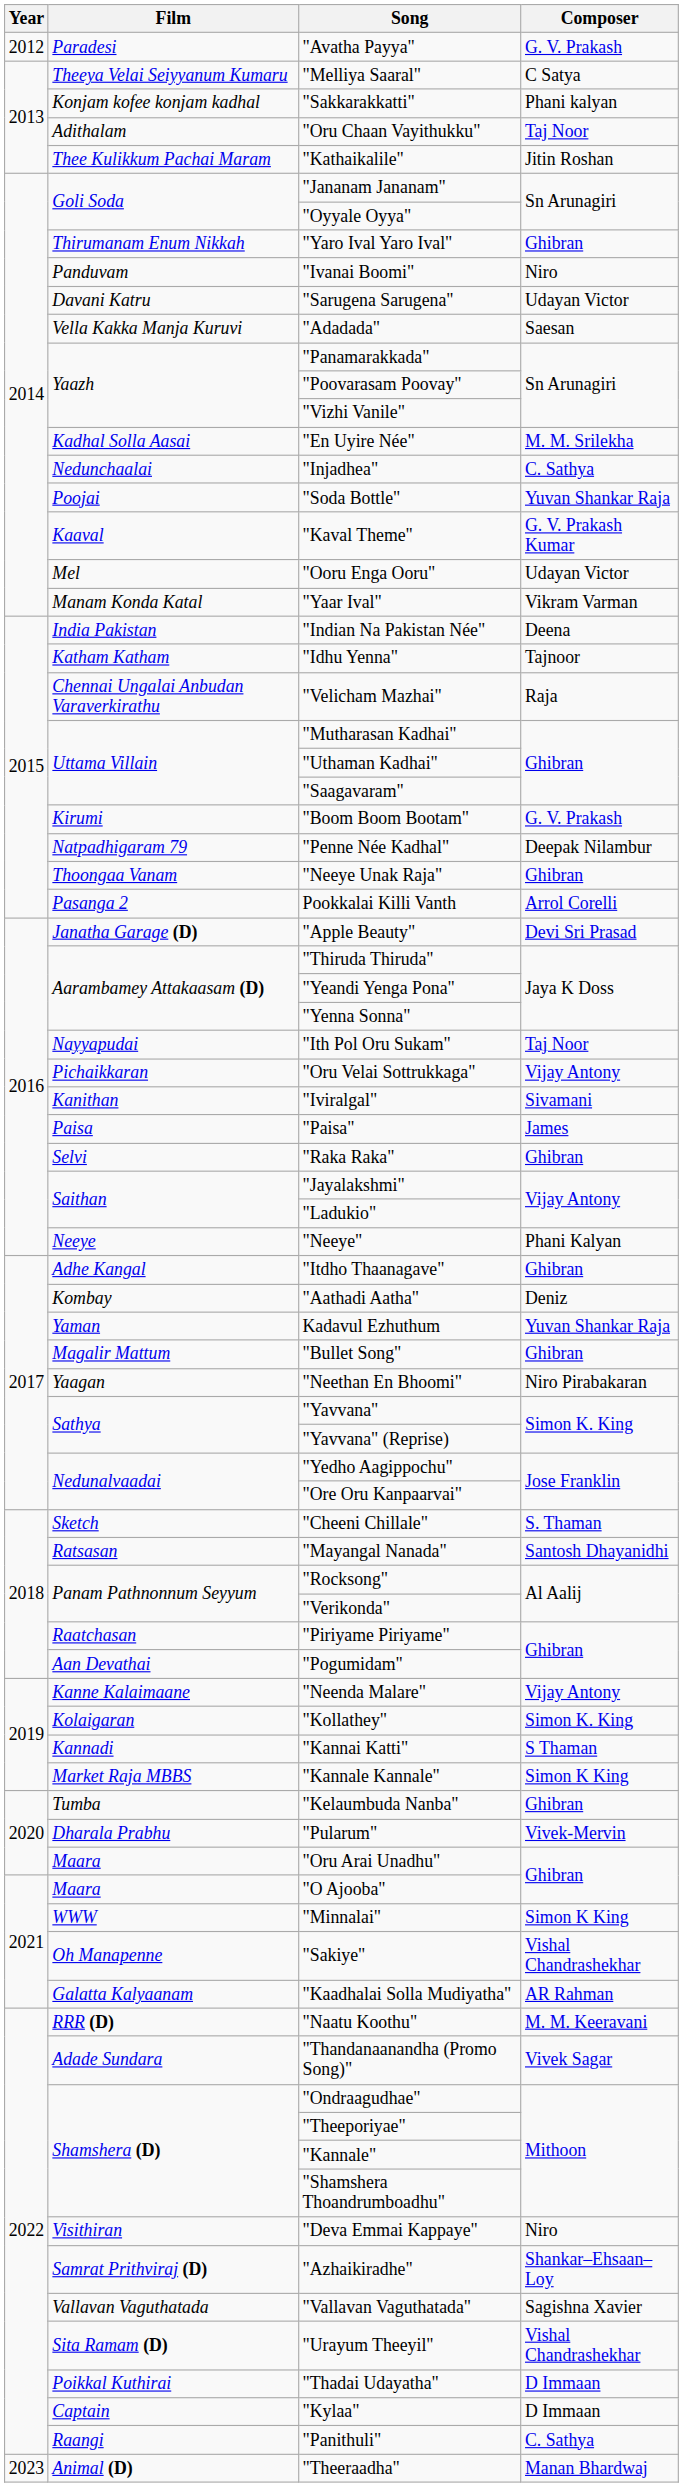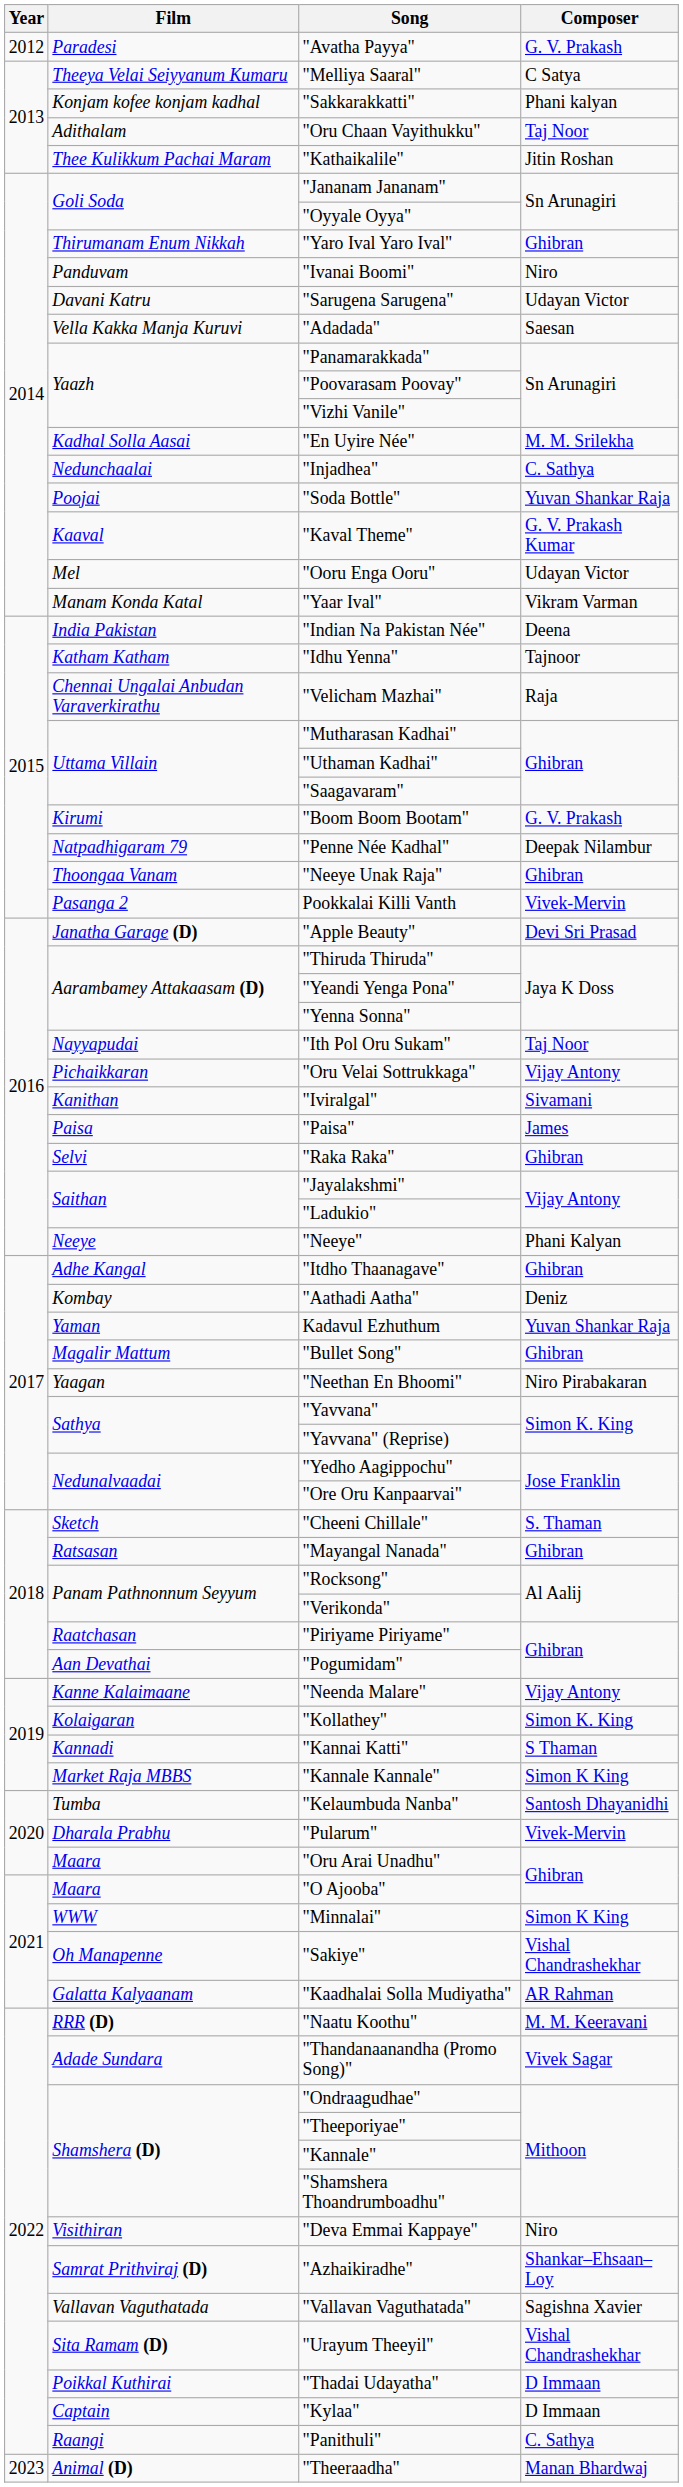Pookkalai Killi Vanth | Composer: Arrol Corelli -> Vivek-Mervin
"Mayangal Nanada" | Composer: Santosh Dhayanidhi -> Ghibran
"Kelaumbuda Nanba" | Composer: Ghibran -> Santosh Dhayanidhi
